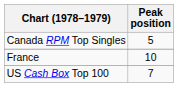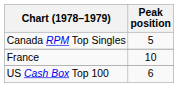US Cash Box Top 100 | Peak position: 7 -> 6
